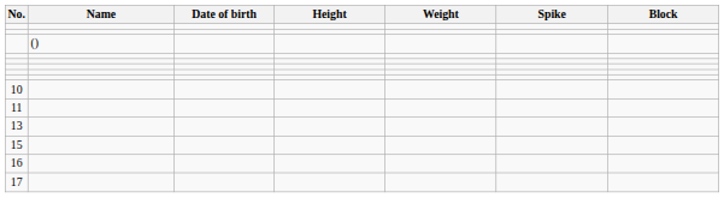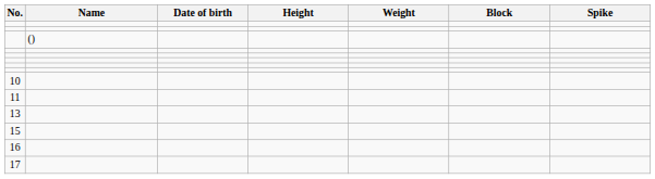columns swapped: Spike <-> Block
